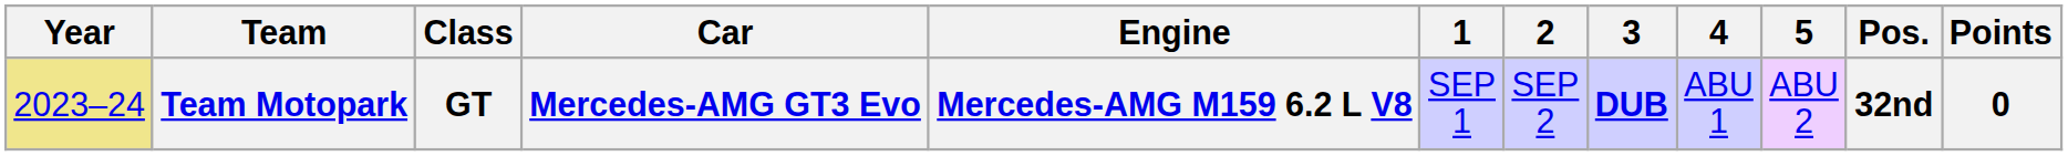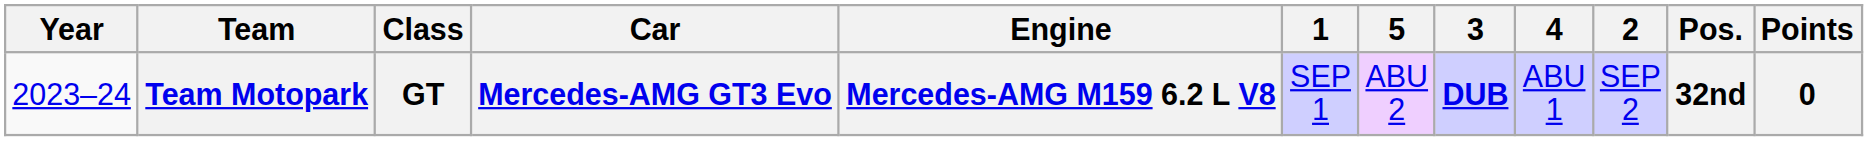columns swapped: 2 <-> 5
Team Motopark | Year: khaki background -> no background
